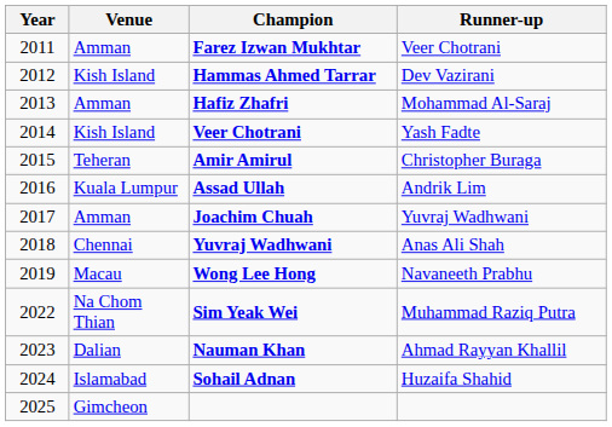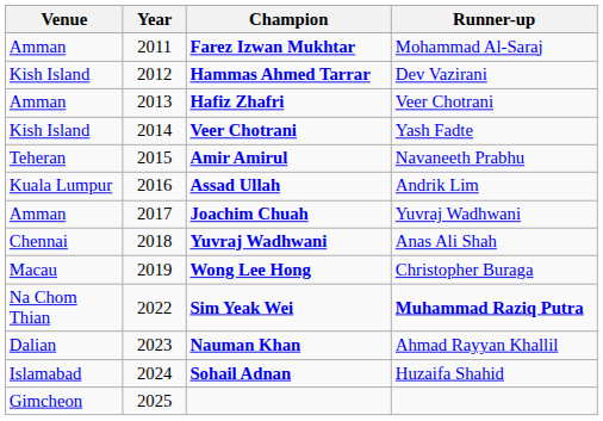columns swapped: Year <-> Venue
Farez Izwan Mukhtar | Runner-up: Veer Chotrani -> Mohammad Al-Saraj
Hafiz Zhafri | Runner-up: Mohammad Al-Saraj -> Veer Chotrani
Amir Amirul | Runner-up: Christopher Buraga -> Navaneeth Prabhu
Wong Lee Hong | Runner-up: Navaneeth Prabhu -> Christopher Buraga
Sim Yeak Wei | Runner-up: normal -> bold
